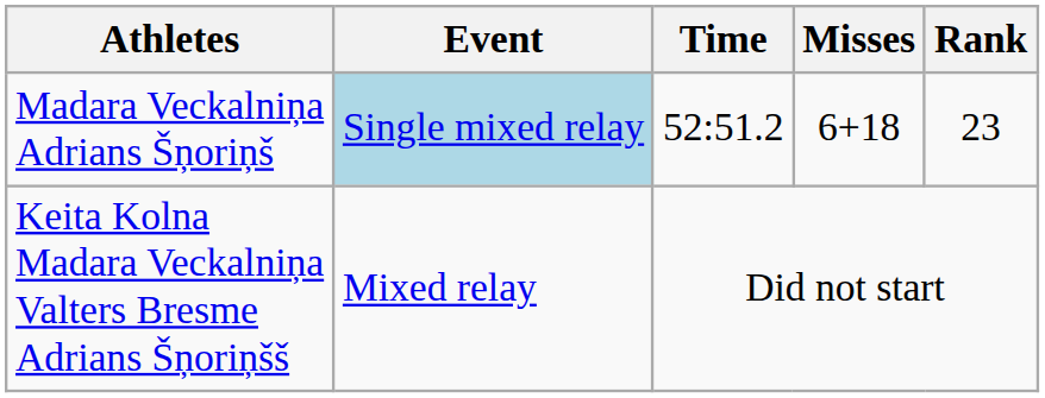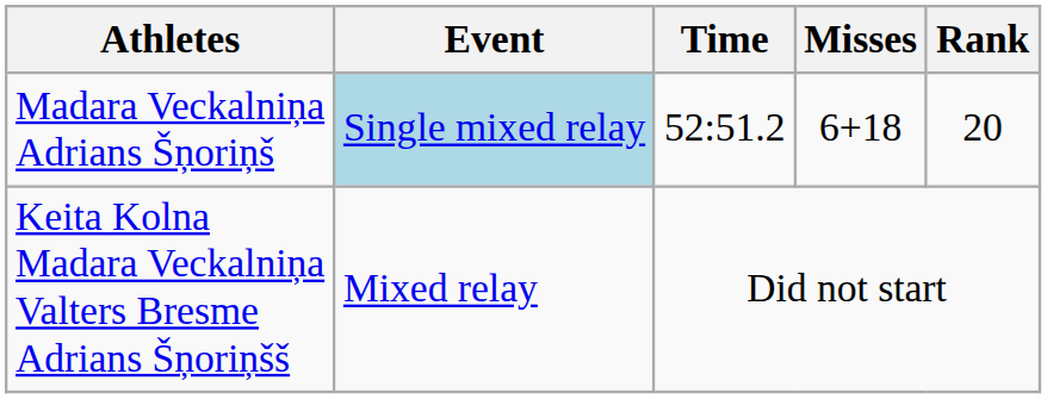Madara Veckalniņa Adrians Šņoriņš | Rank: 23 -> 20
